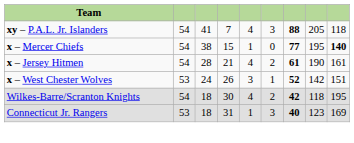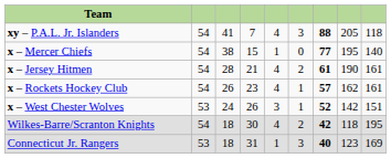x – Mercer Chiefs | column 9: bold -> normal
+ row: x – Rockets Hockey Club | 54 | 26 | 23 | 4 | 1 | 57 | 162 | 161
